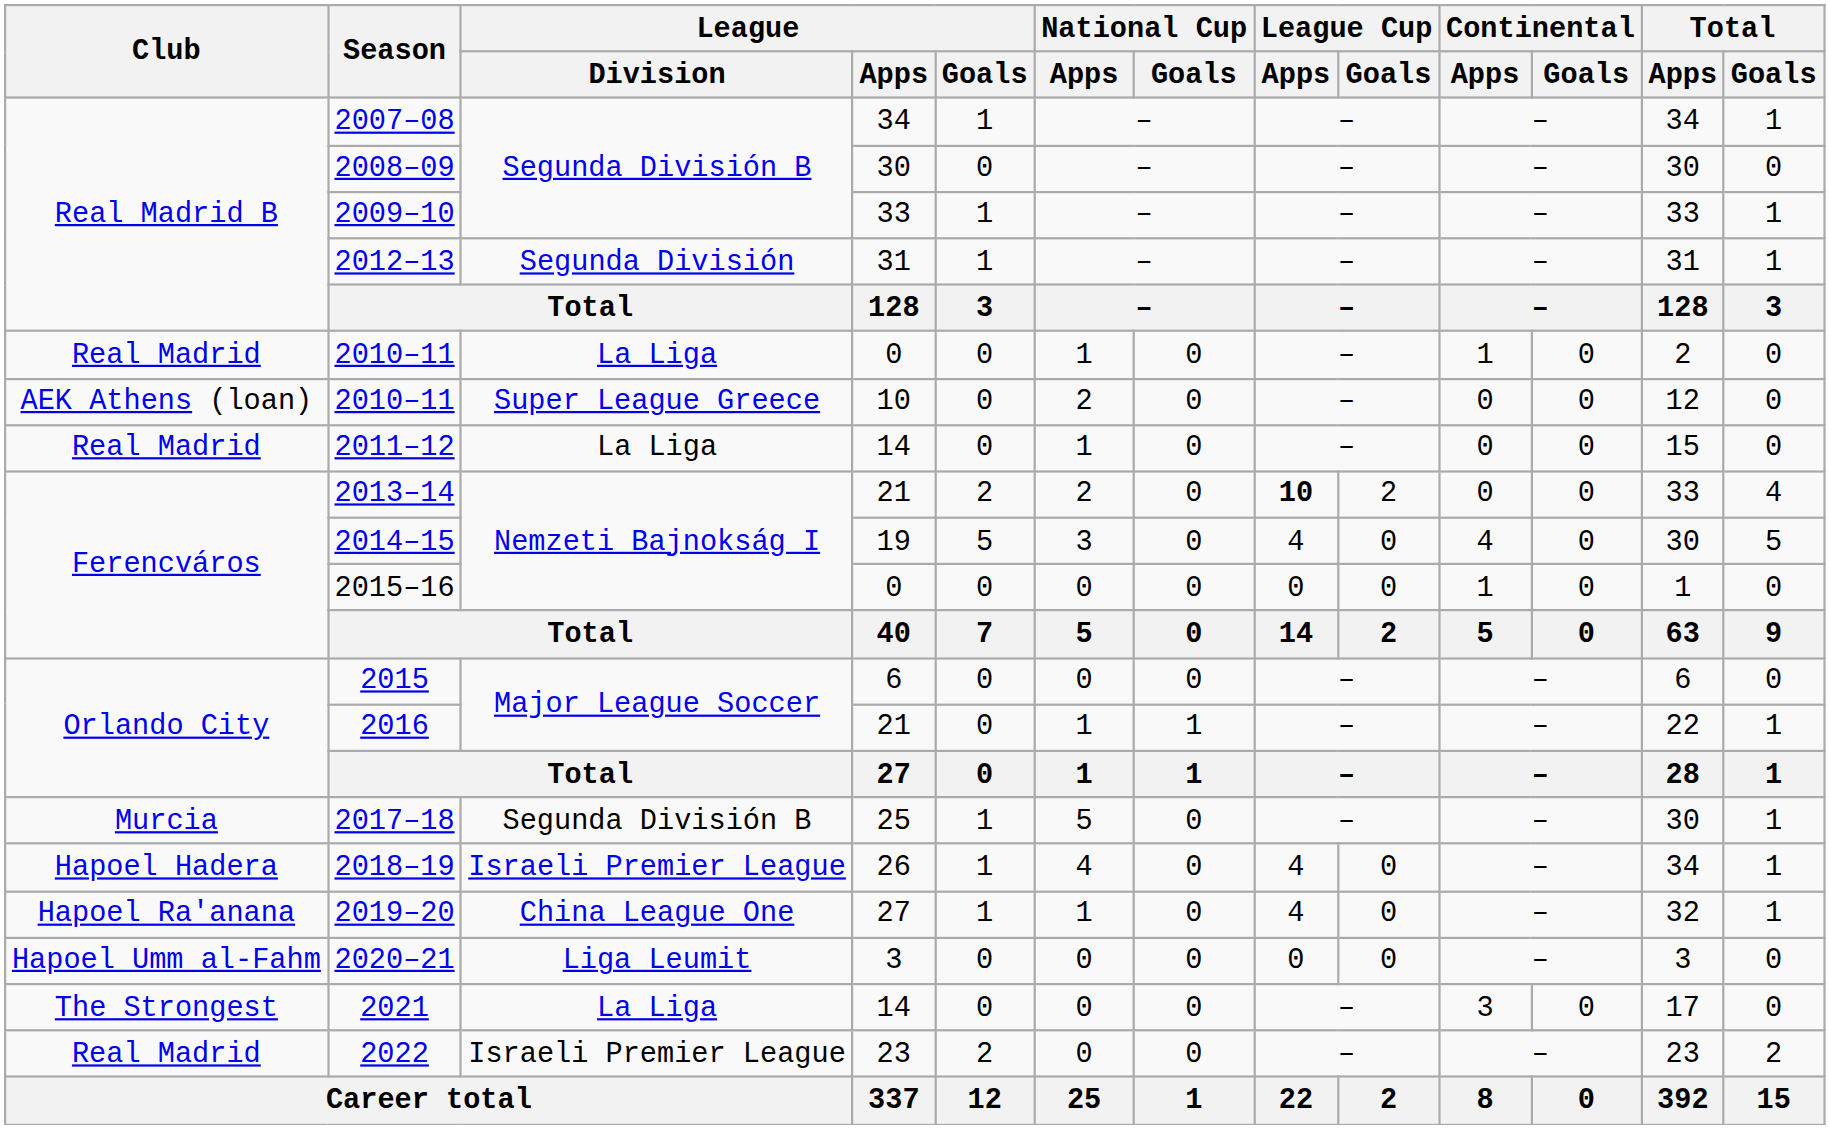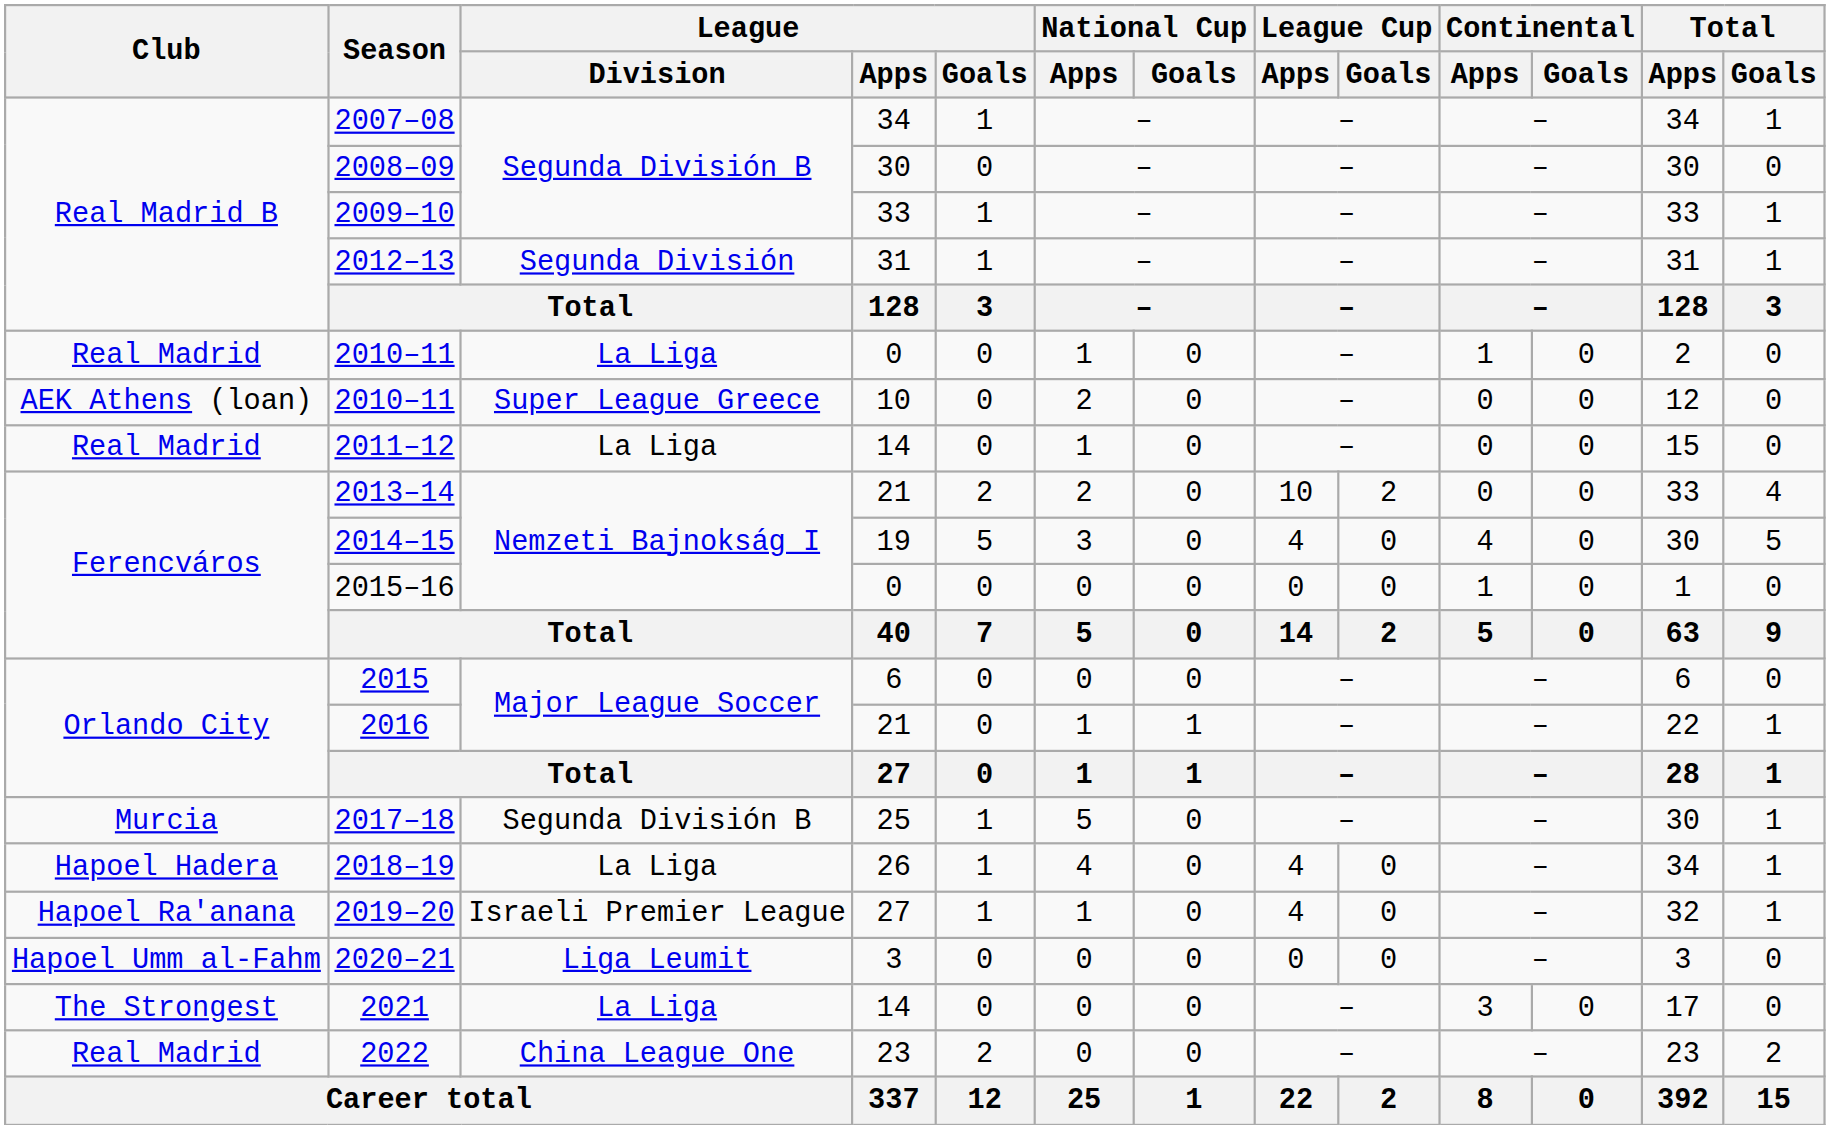2013–14 | League Cup / Apps: bold -> normal
2018–19 | League / Division: Israeli Premier League -> La Liga
2019–20 | League / Division: China League One -> Israeli Premier League
2022 | League / Division: Israeli Premier League -> China League One
